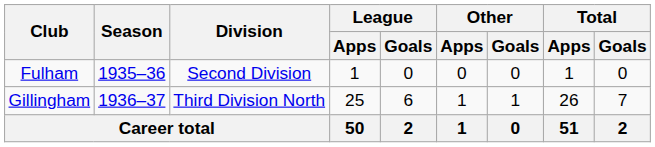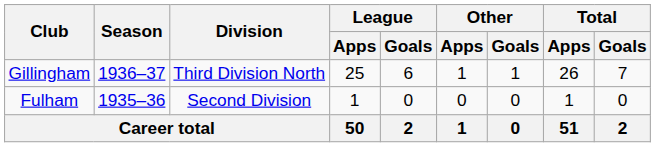rows swapped: Fulham <-> Gillingham
